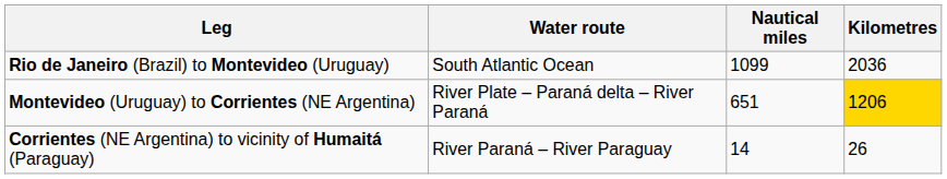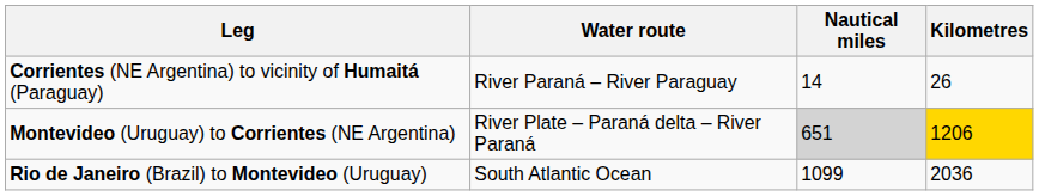rows swapped: Rio de Janeiro (Brazil) to Montevideo (Uruguay) <-> Corrientes (NE Argentina) to vicinity of Humaitá (Paraguay)
Montevideo (Uruguay) to Corrientes (NE Argentina) | Nautical miles: no background -> lightgrey background
